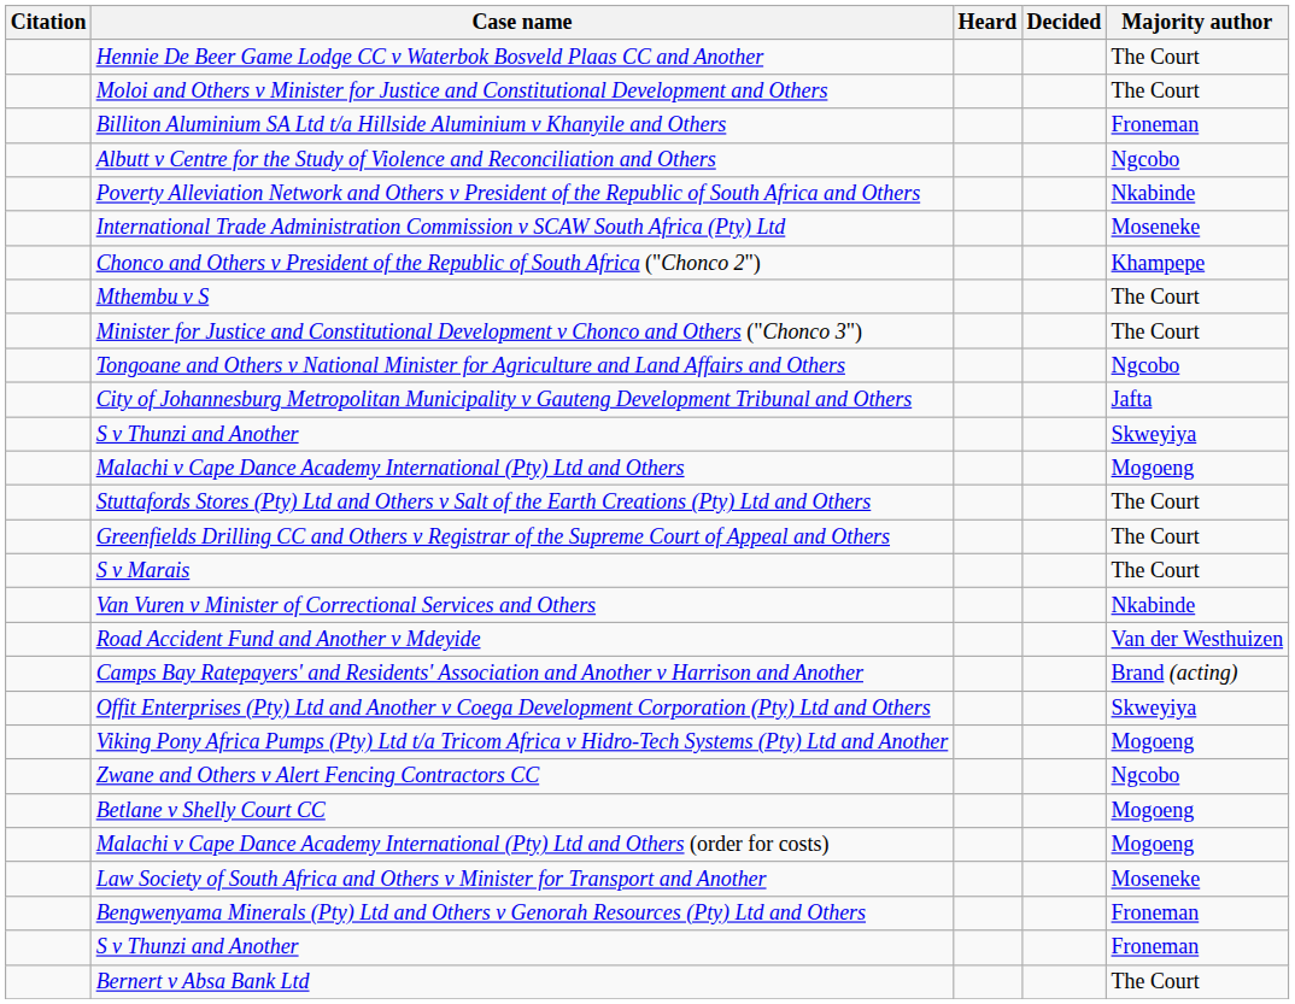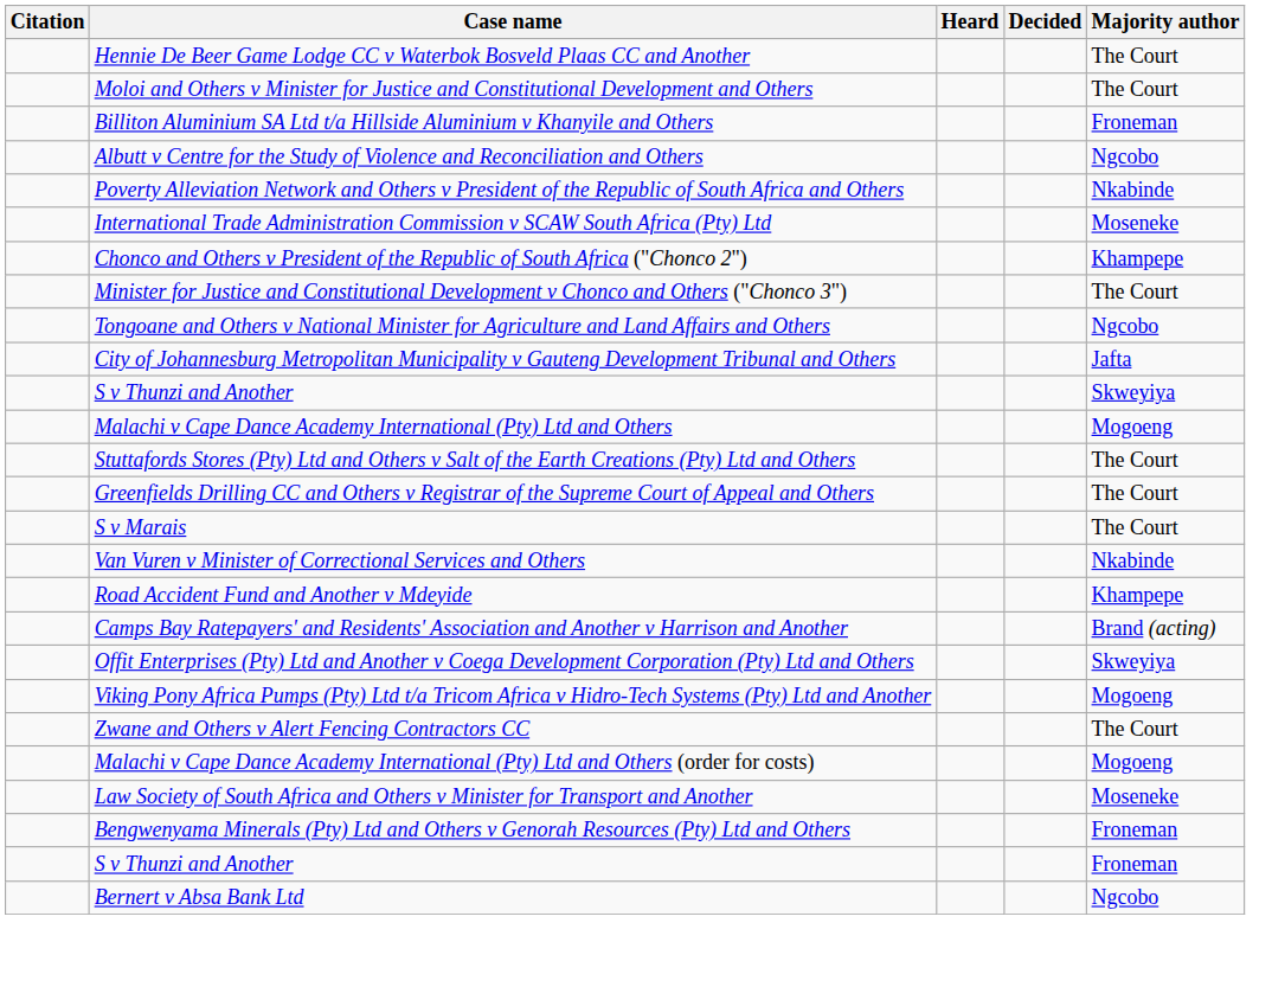- row: Mthembu v S | The Court
Road Accident Fund and Another v Mdeyide | Majority author: Van der Westhuizen -> Khampepe
Zwane and Others v Alert Fencing Contractors CC | Majority author: Ngcobo -> The Court
- row: Betlane v Shelly Court CC | Mogoeng
Bernert v Absa Bank Ltd | Majority author: The Court -> Ngcobo
